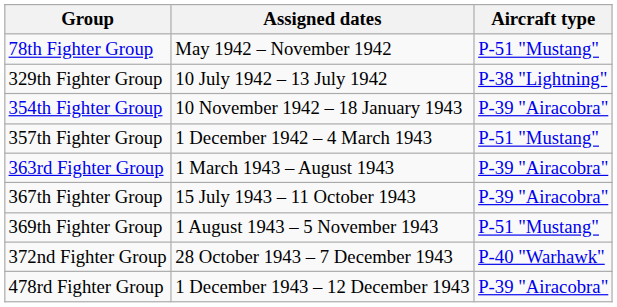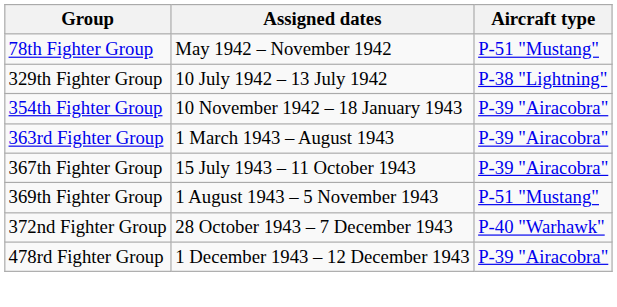- row: 357th Fighter Group | 1 December 1942 – 4 March 1943 | P-51 "Mustang"
